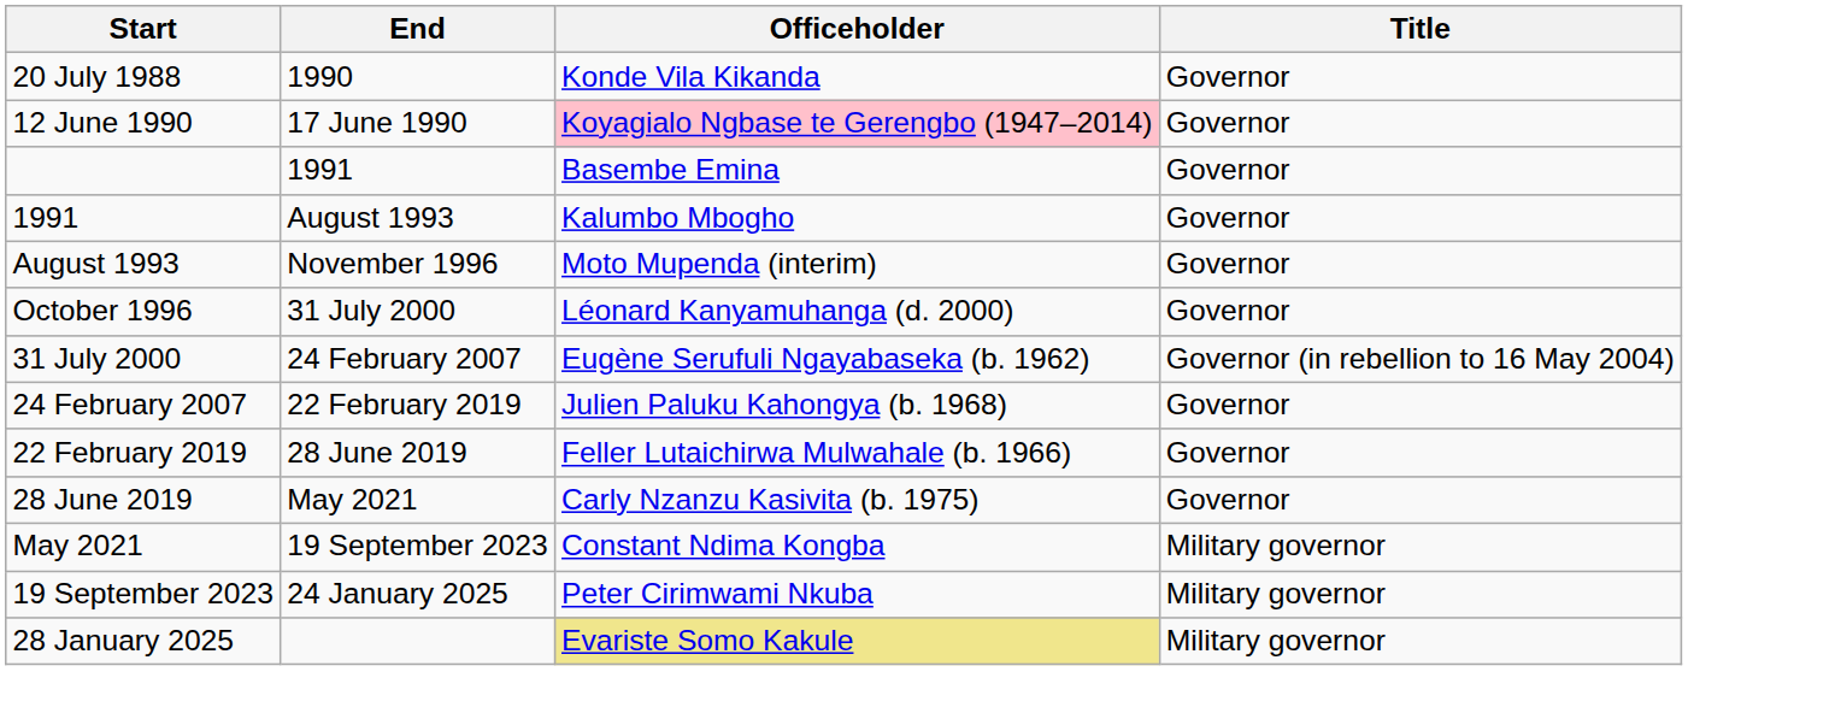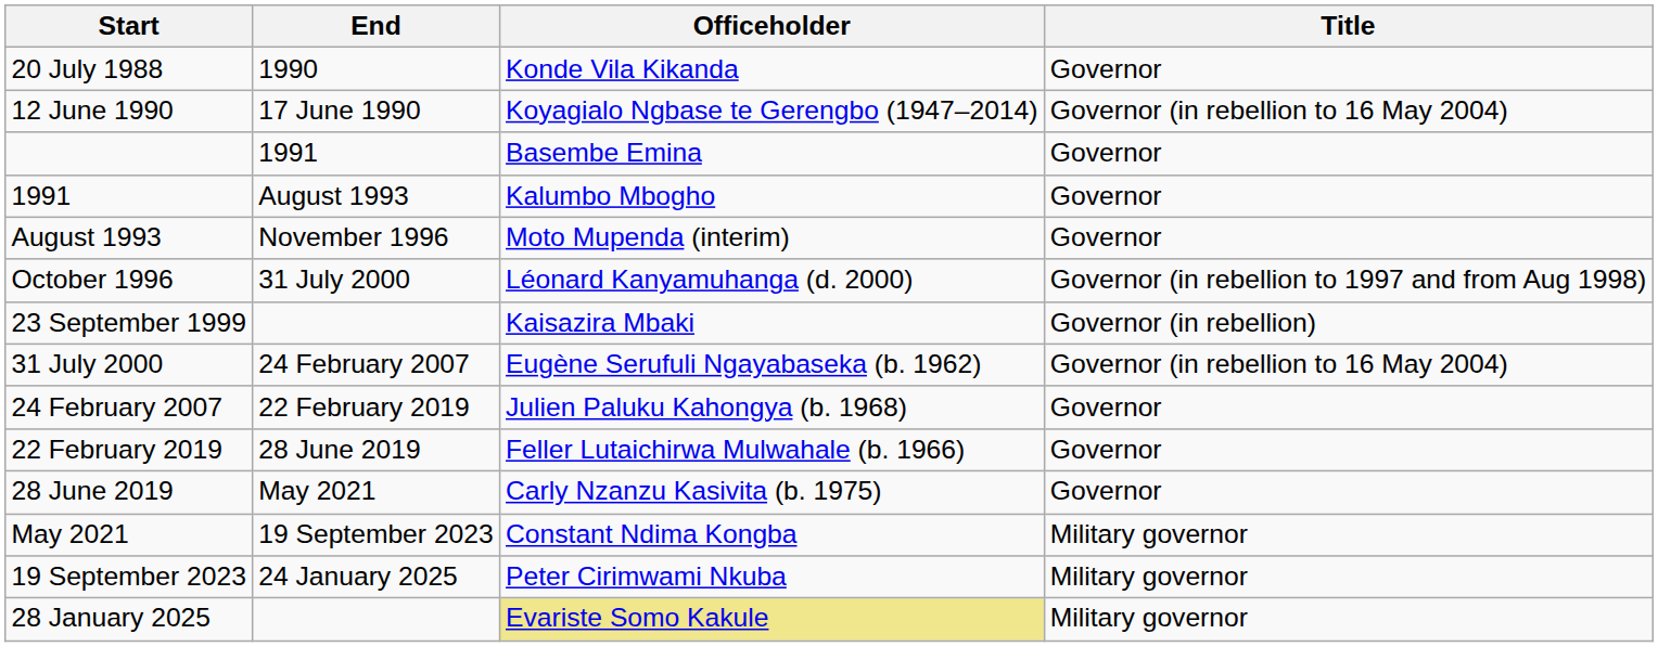12 June 1990 | Officeholder: pink background -> no background
12 June 1990 | Title: Governor -> Governor (in rebellion to 16 May 2004)
October 1996 | Title: Governor -> Governor (in rebellion to 1997 and from Aug 1998)
+ row: 23 September 1999 | Kaisazira Mbaki | Governor (in rebellion)
